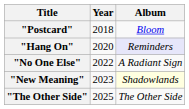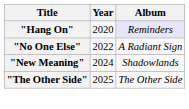- row: "Postcard" | 2018 | Bloom
"New Meaning" | Year: 2023 -> 2024
"New Meaning" | Album: lightyellow background -> no background
